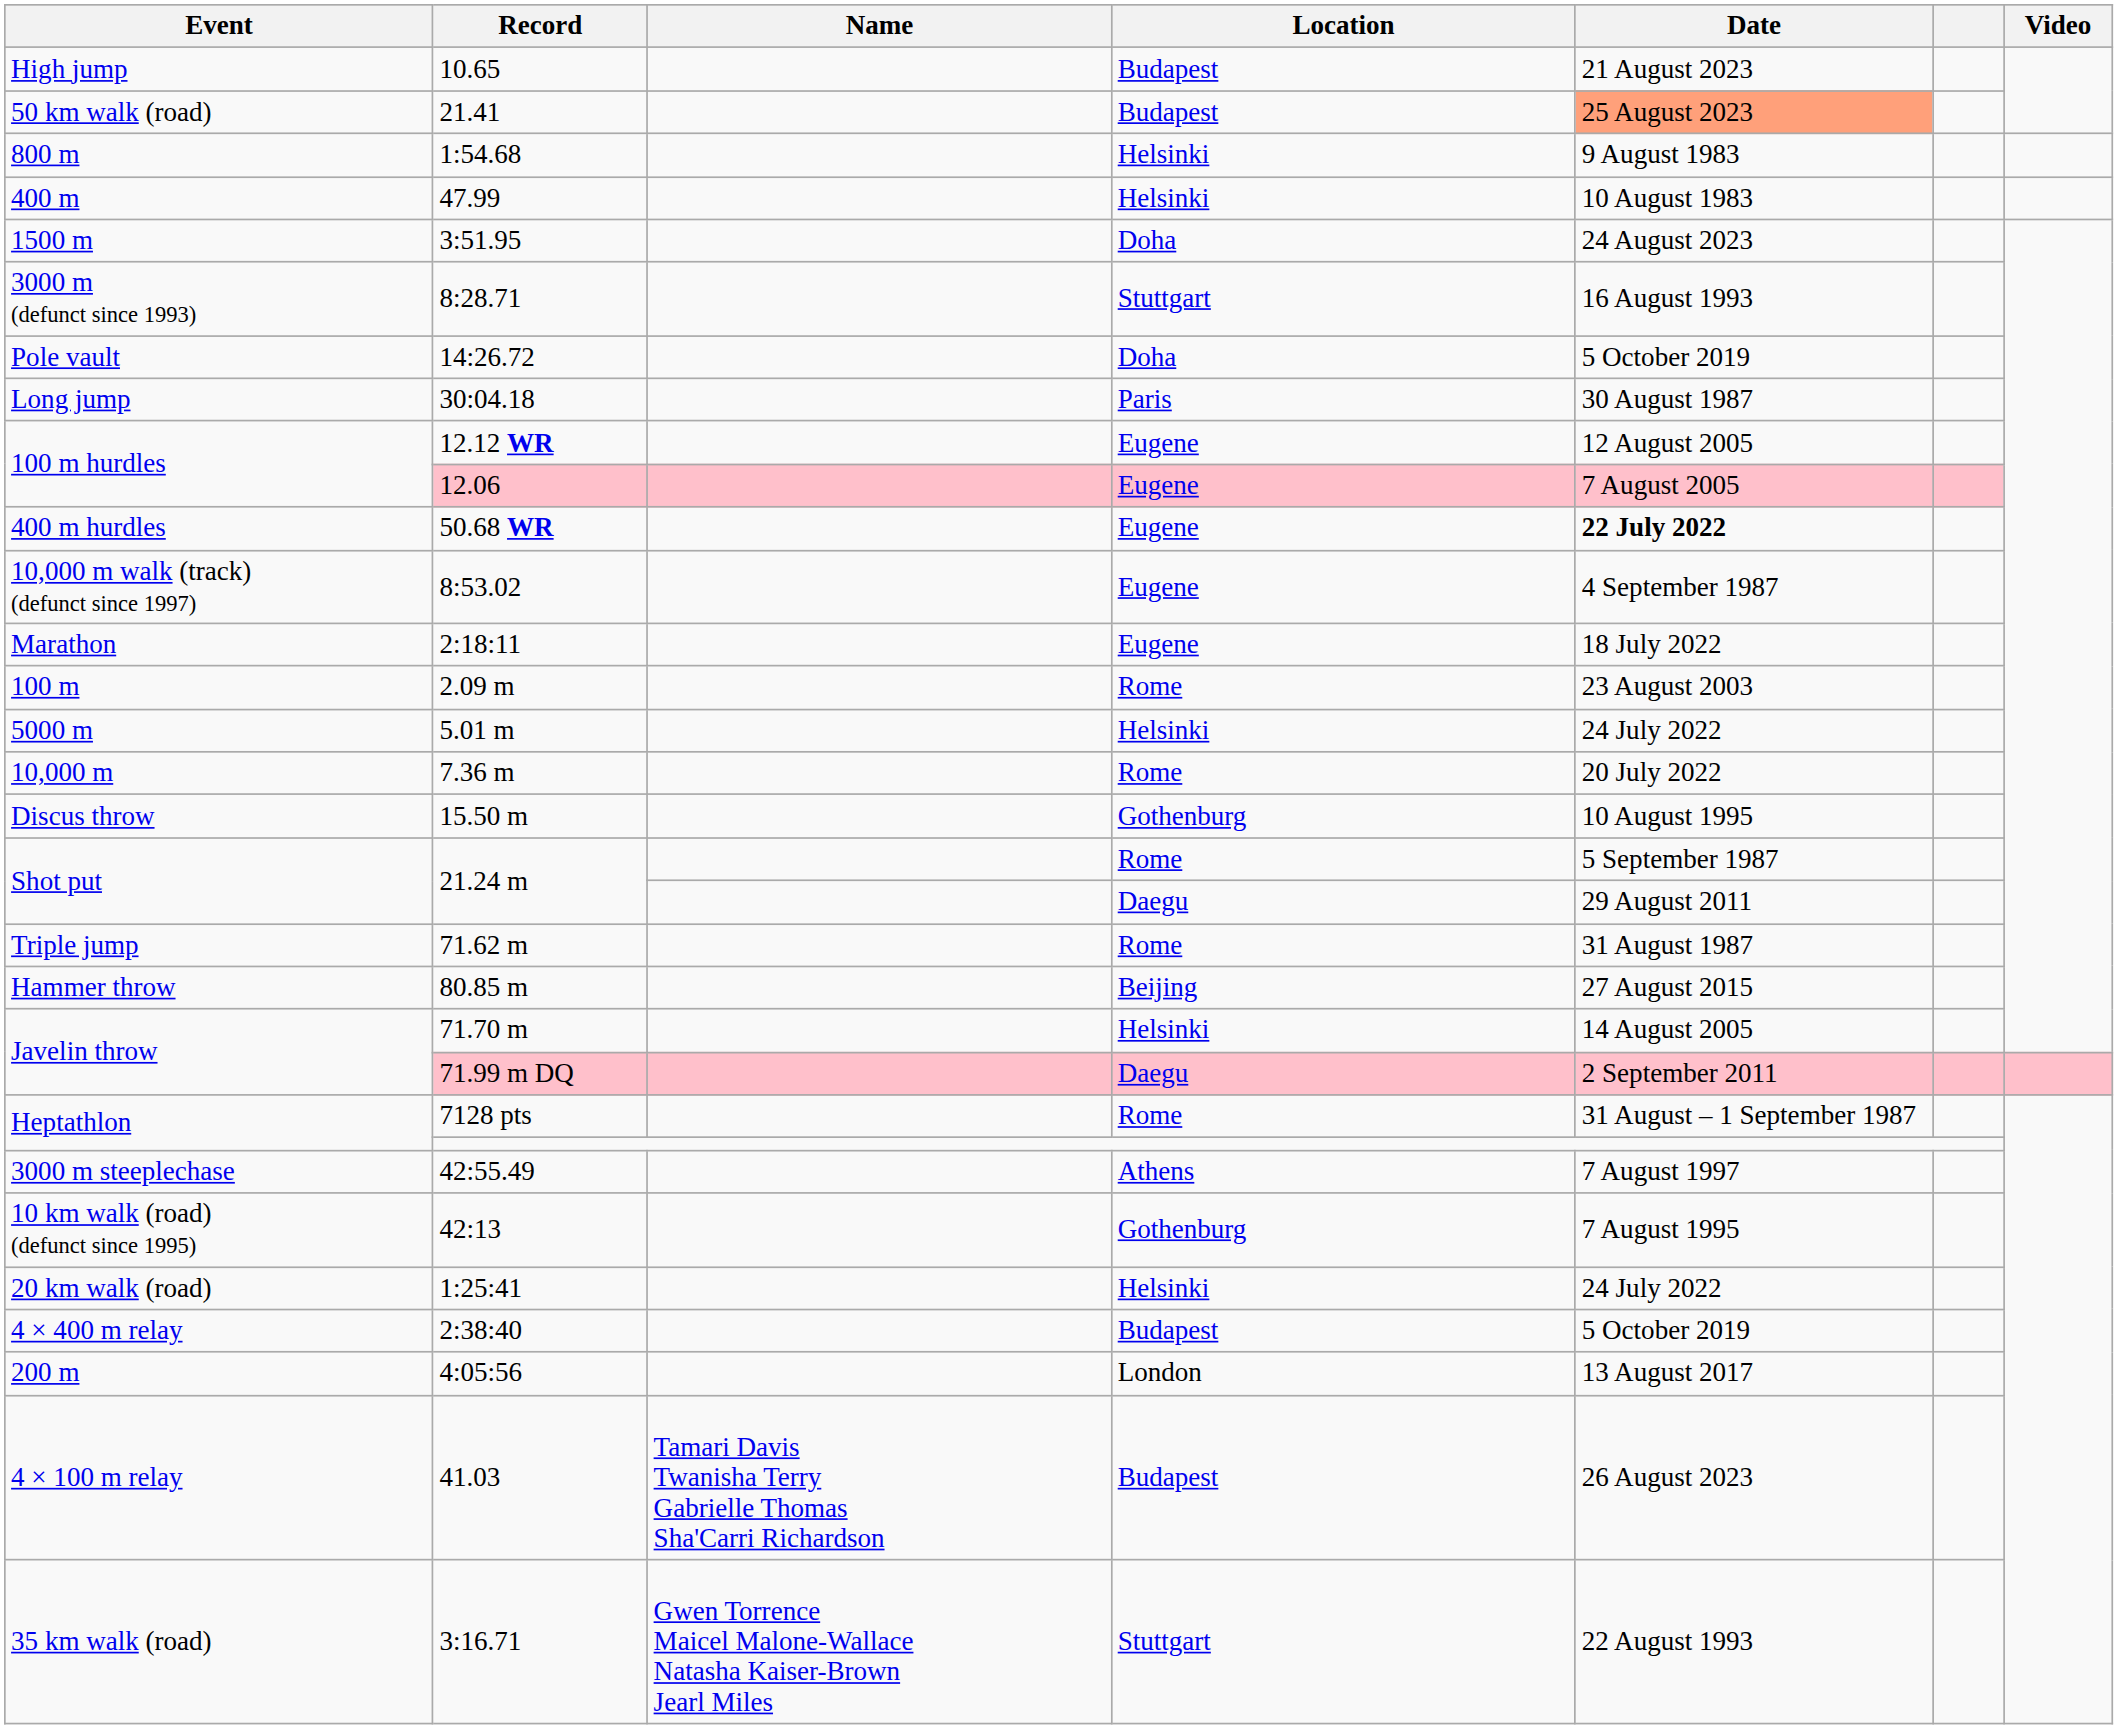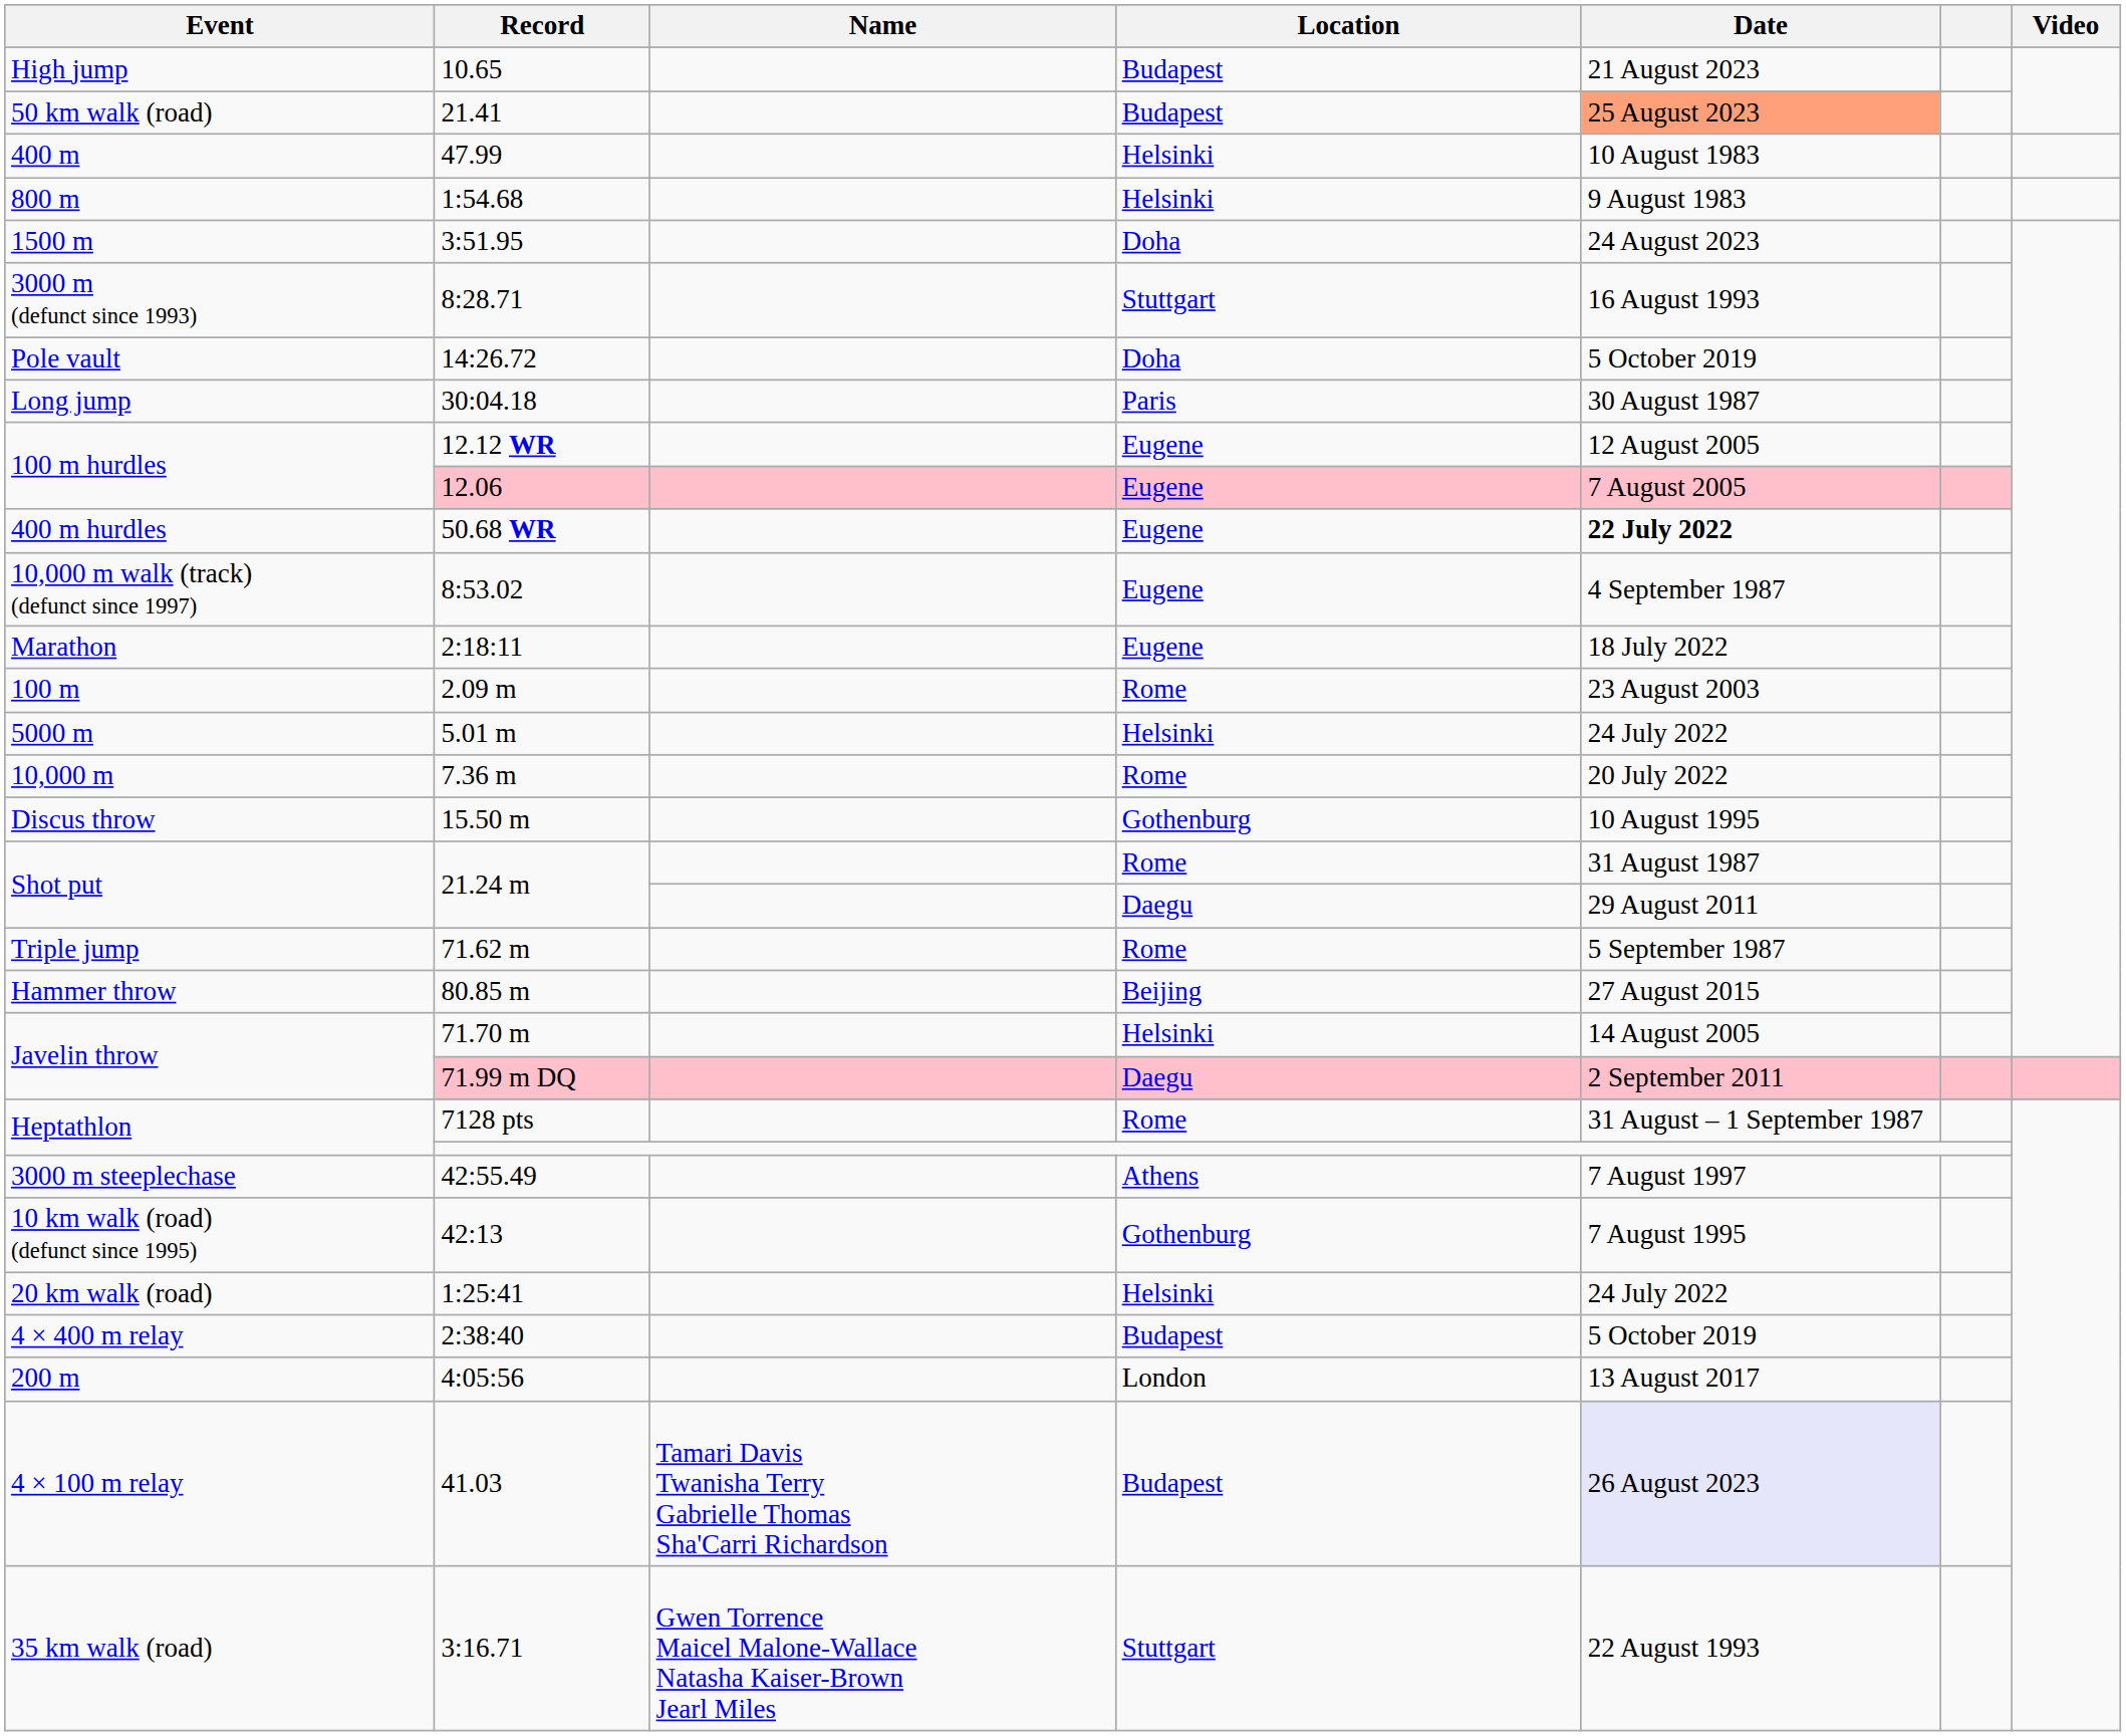rows swapped: 47.99 <-> 1:54.68
21.24 m / Rome | Date: 5 September 1987 -> 31 August 1987
71.62 m | Date: 31 August 1987 -> 5 September 1987
41.03 | Date: no background -> lavender background
